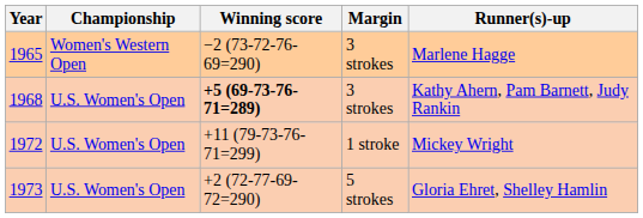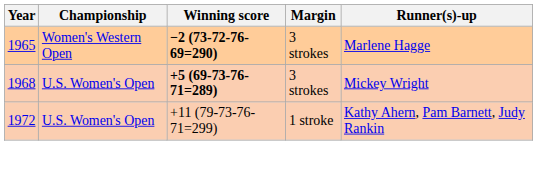1965 | Winning score: normal -> bold
1968 | Runner(s)-up: Kathy Ahern, Pam Barnett, Judy Rankin -> Mickey Wright
1972 | Runner(s)-up: Mickey Wright -> Kathy Ahern, Pam Barnett, Judy Rankin
- row: 1973 | U.S. Women's Open | +2 (72-77-69-72=290) | 5 strokes | Gloria Ehret, Shelley Hamlin
